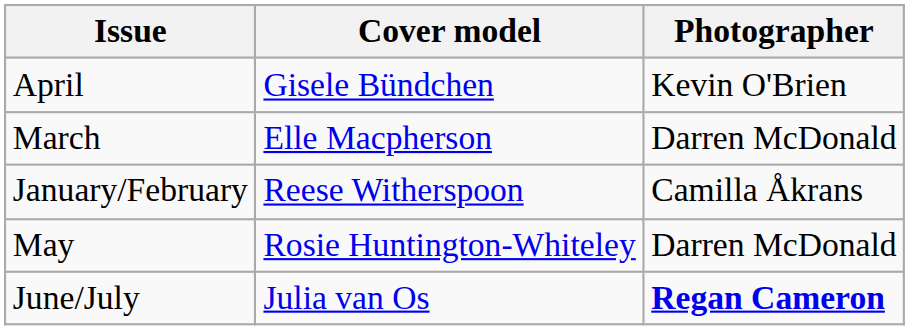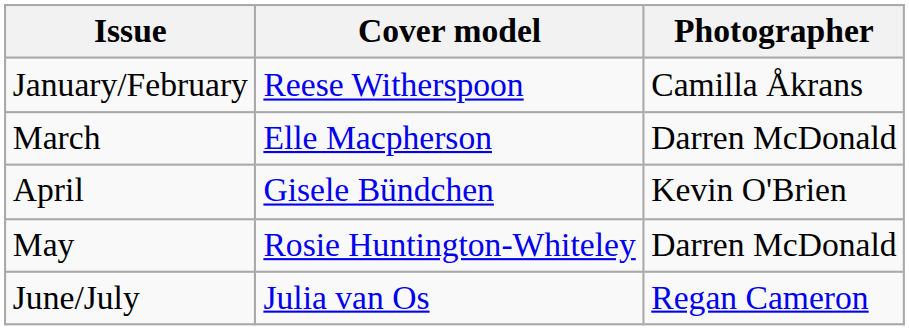rows swapped: January/February <-> April
June/July | Photographer: bold -> normal
